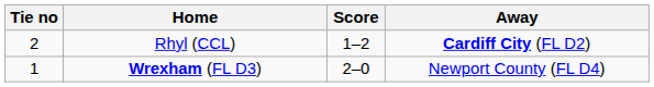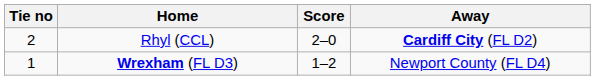Rhyl (CCL) | Score: 1–2 -> 2–0
Wrexham (FL D3) | Score: 2–0 -> 1–2
